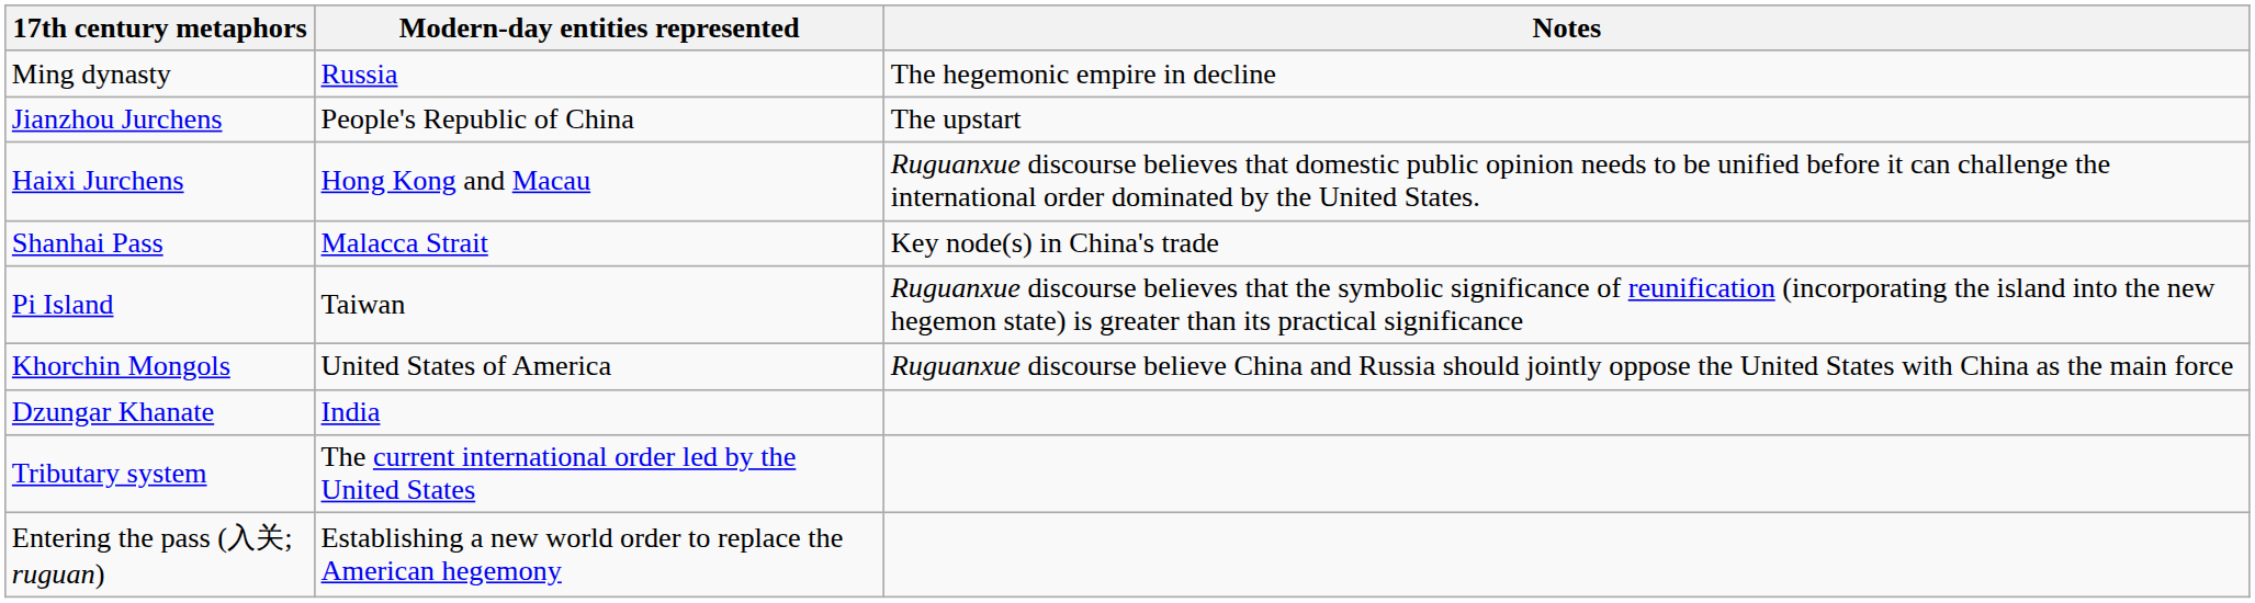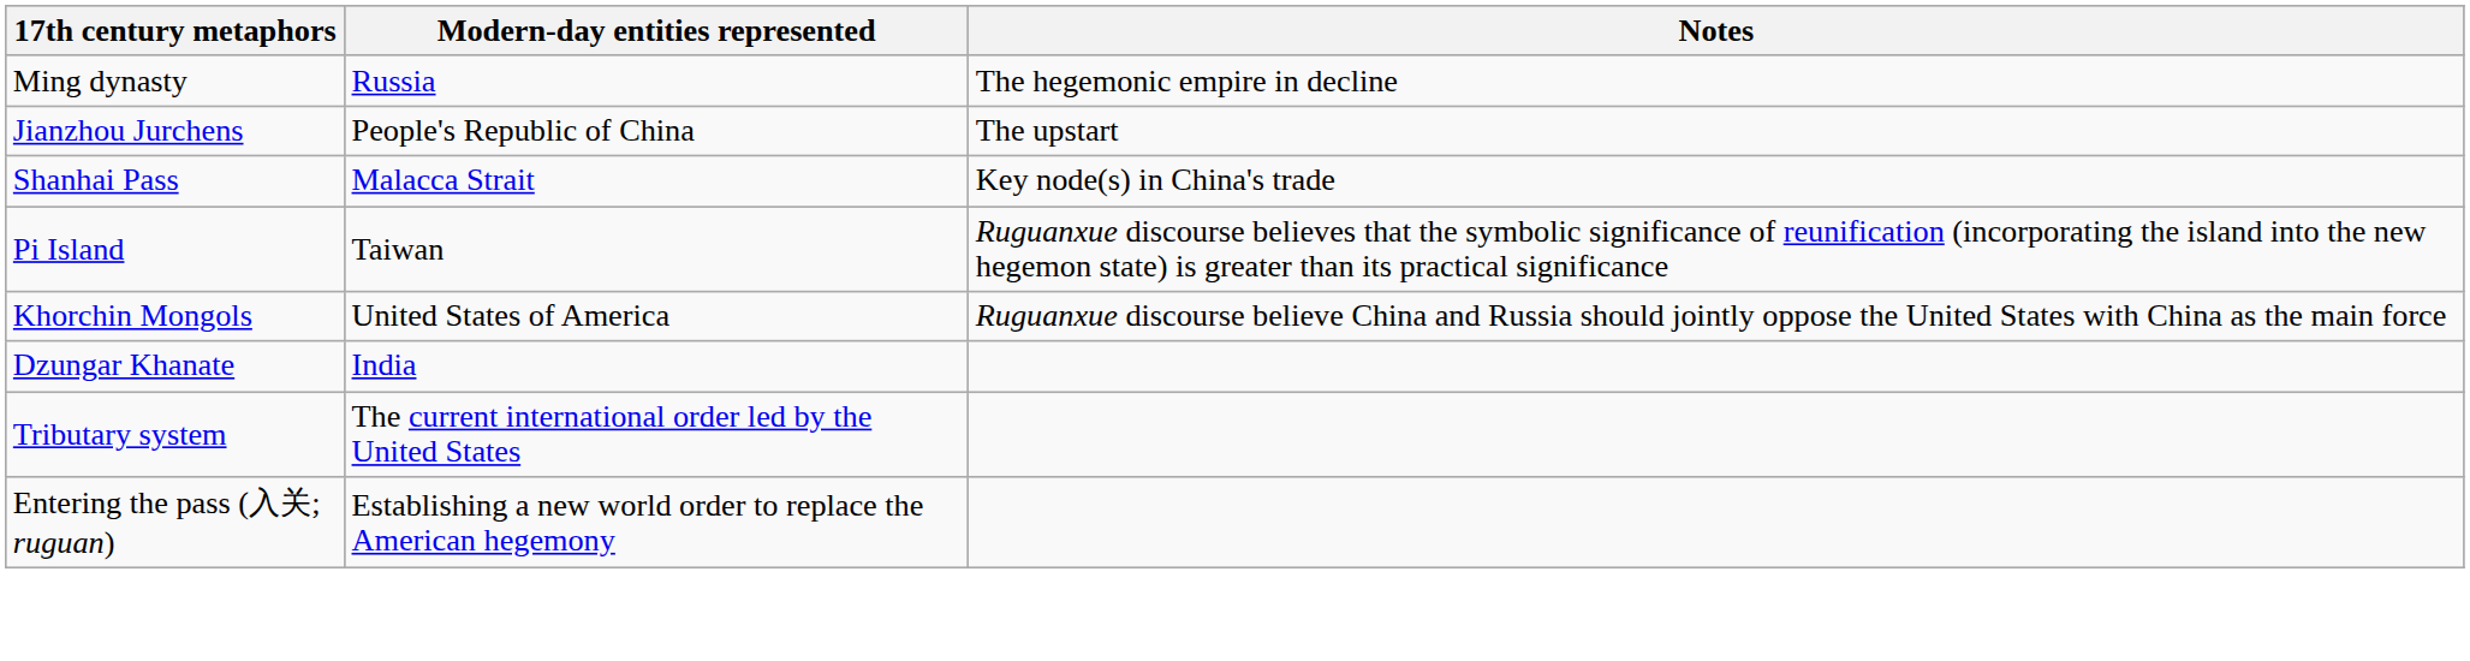- row: Haixi Jurchens | Hong Kong and Macau | Ruguanxue discourse believes that domestic public opinion needs to be unified before it can challenge the international order dominated by the United States.
